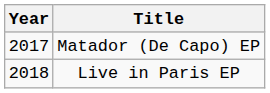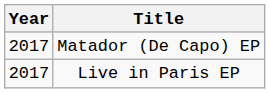Live in Paris EP | Year: 2018 -> 2017
